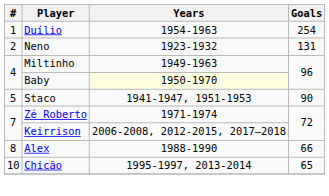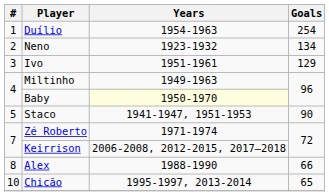Neno | Goals: 131 -> 134
+ row: 3 | Ivo | 1951-1961 | 129
